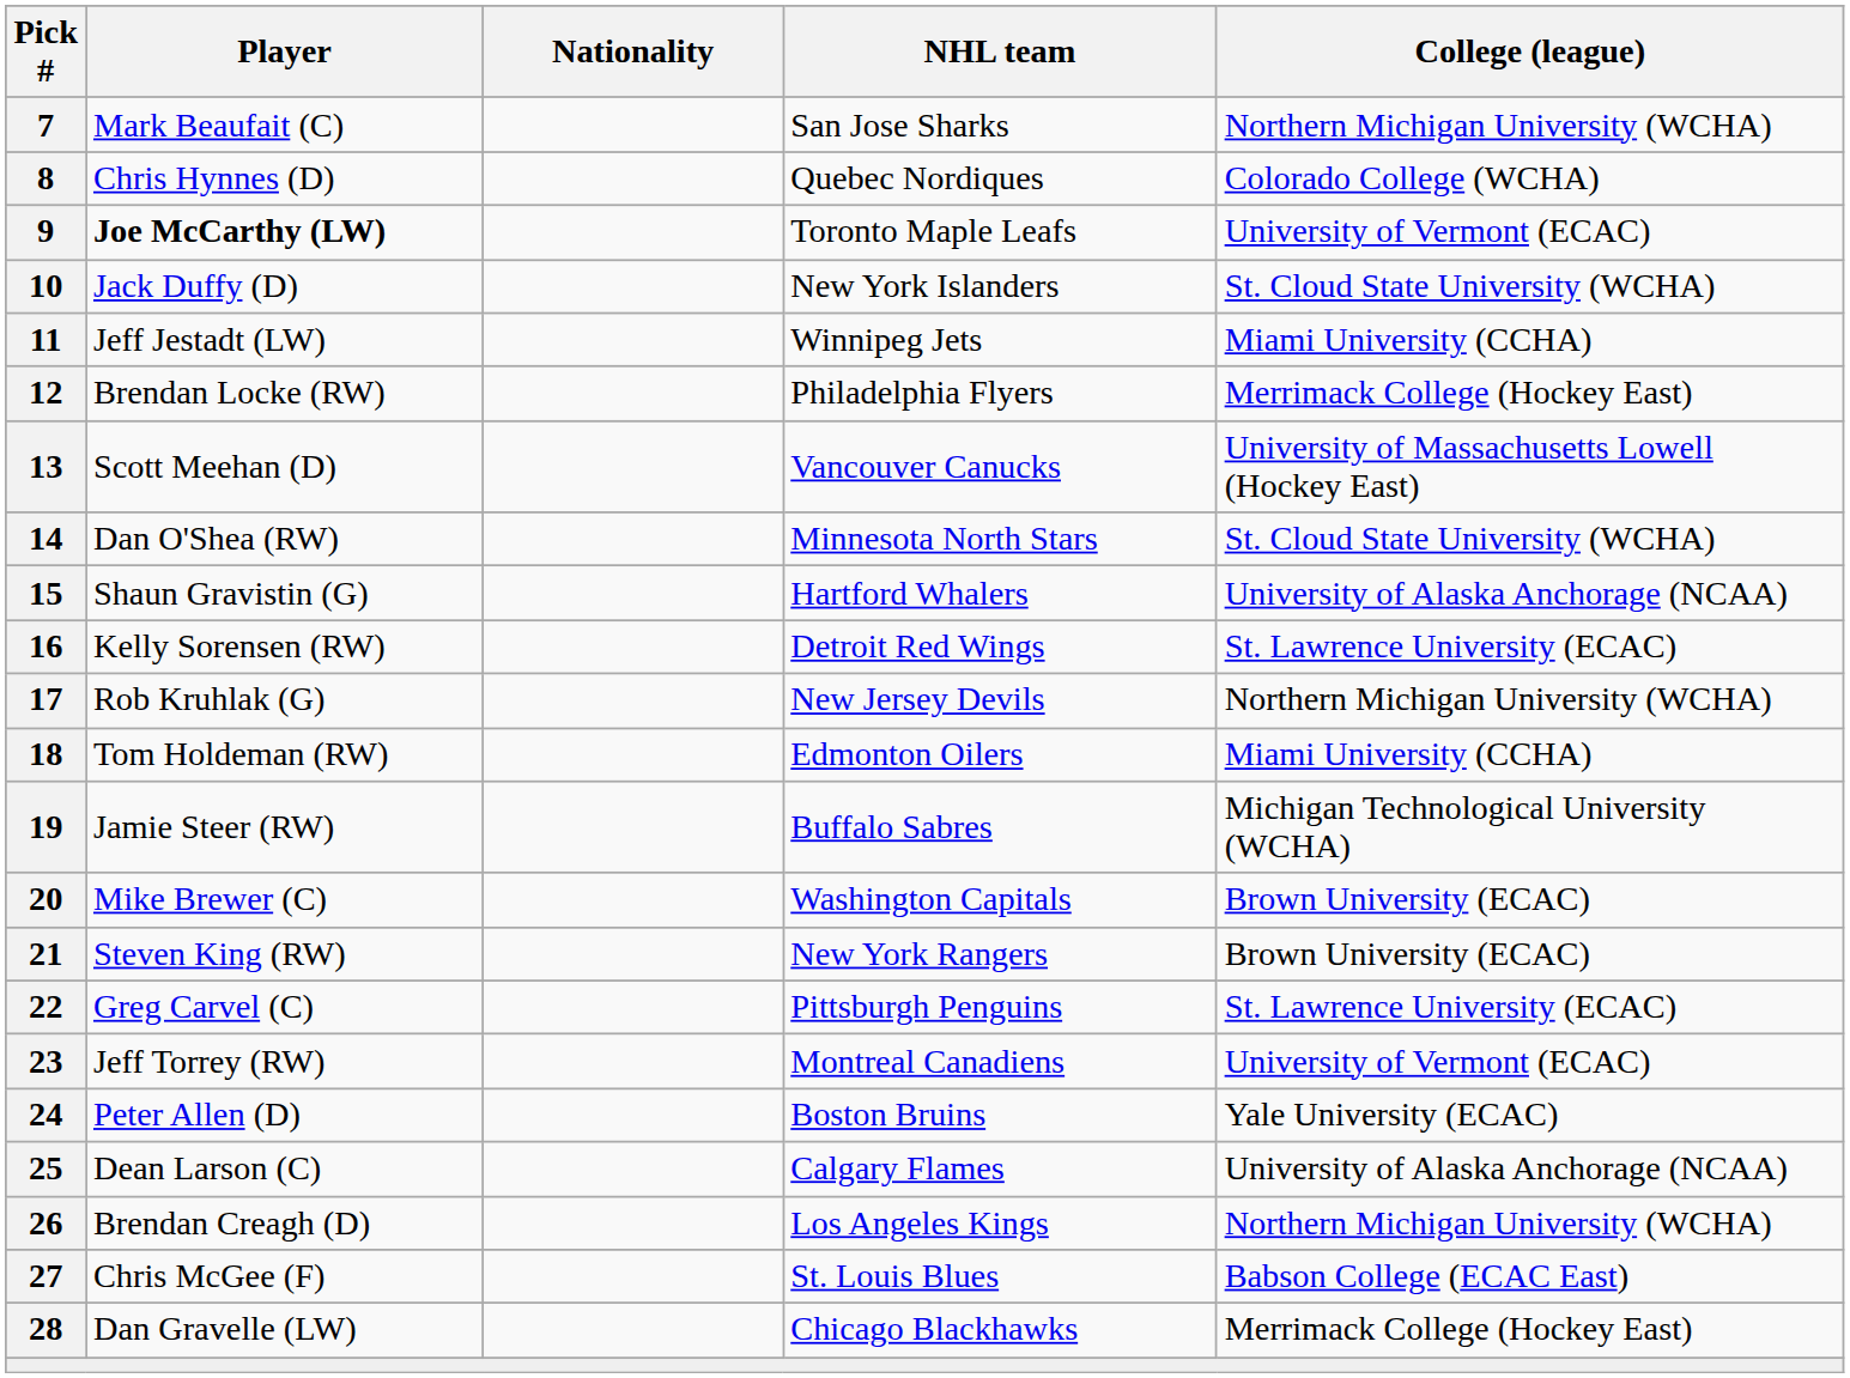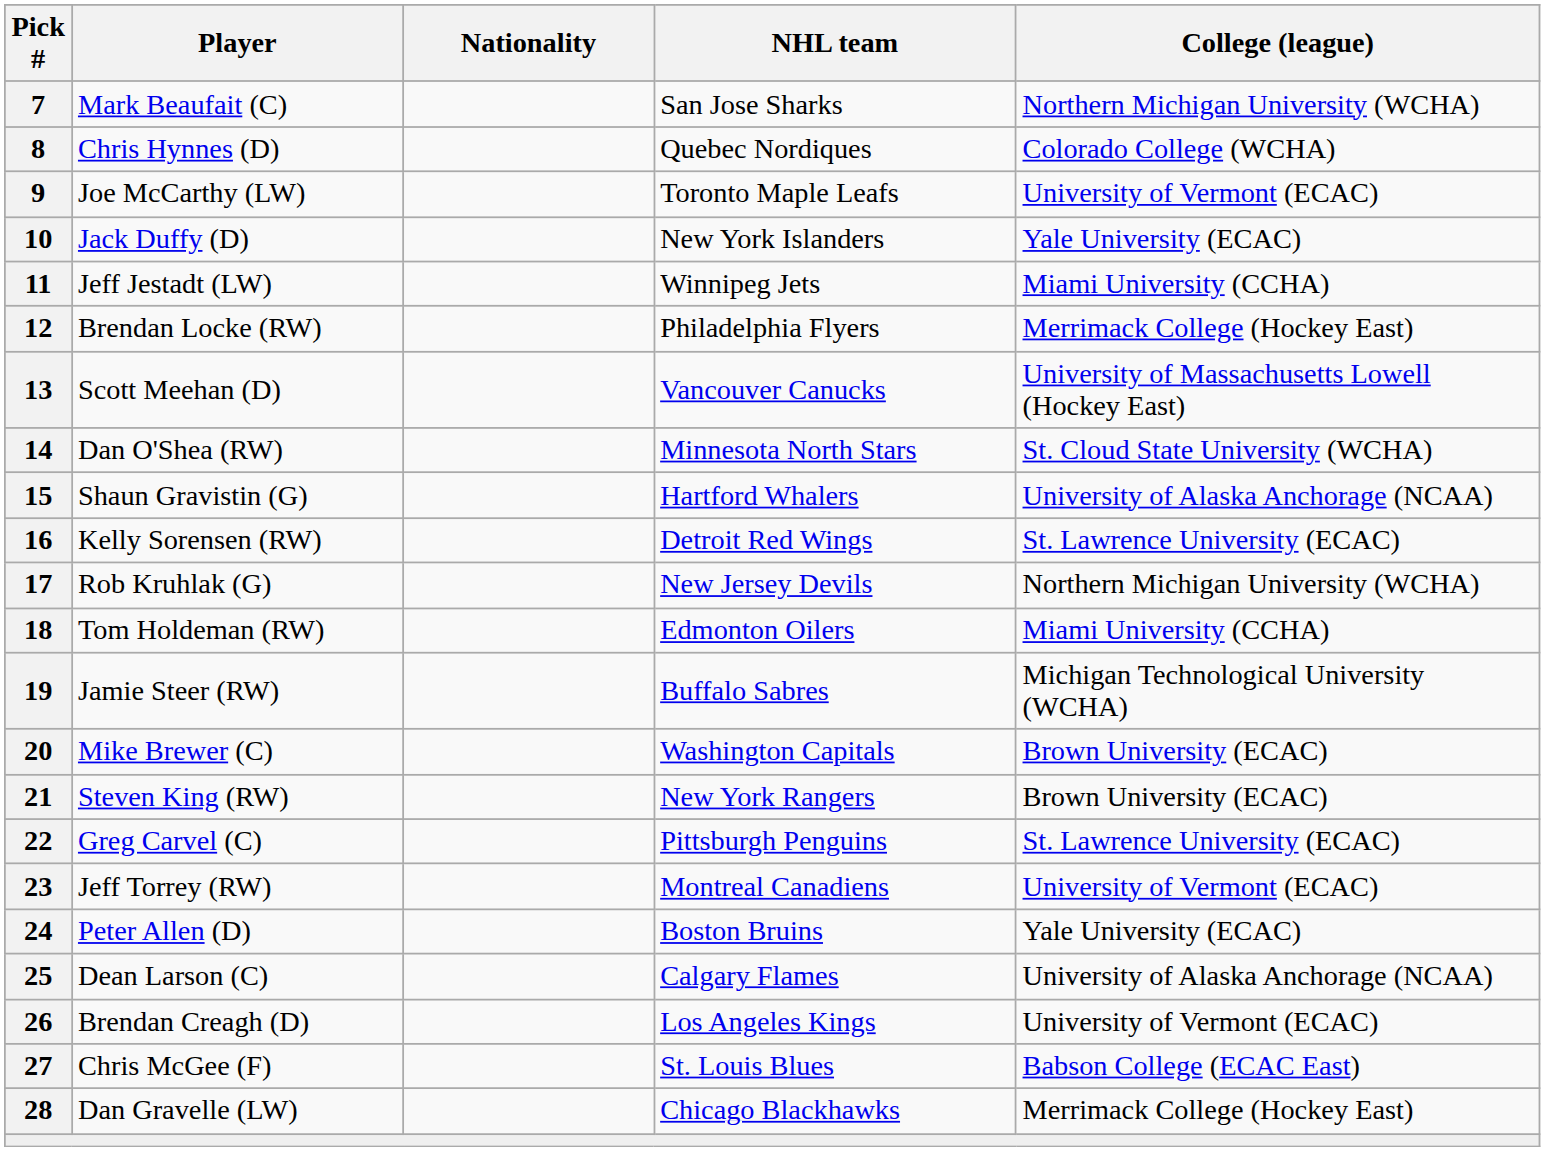9 | Player: bold -> normal
10 | College (league): St. Cloud State University (WCHA) -> Yale University (ECAC)
26 | College (league): Northern Michigan University (WCHA) -> University of Vermont (ECAC)
